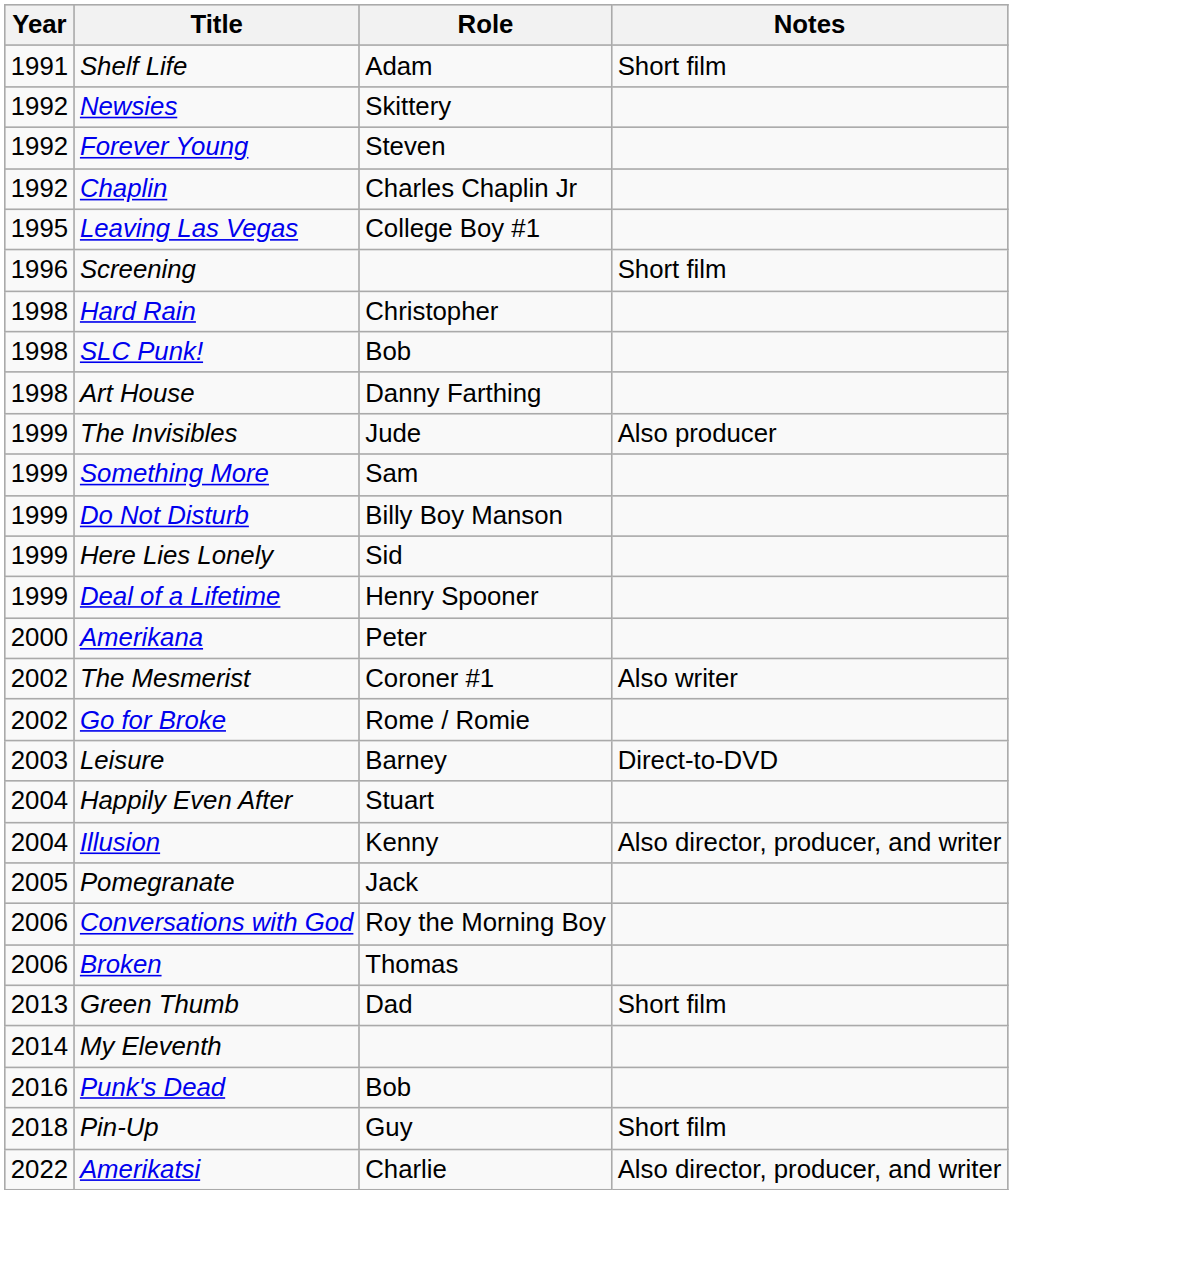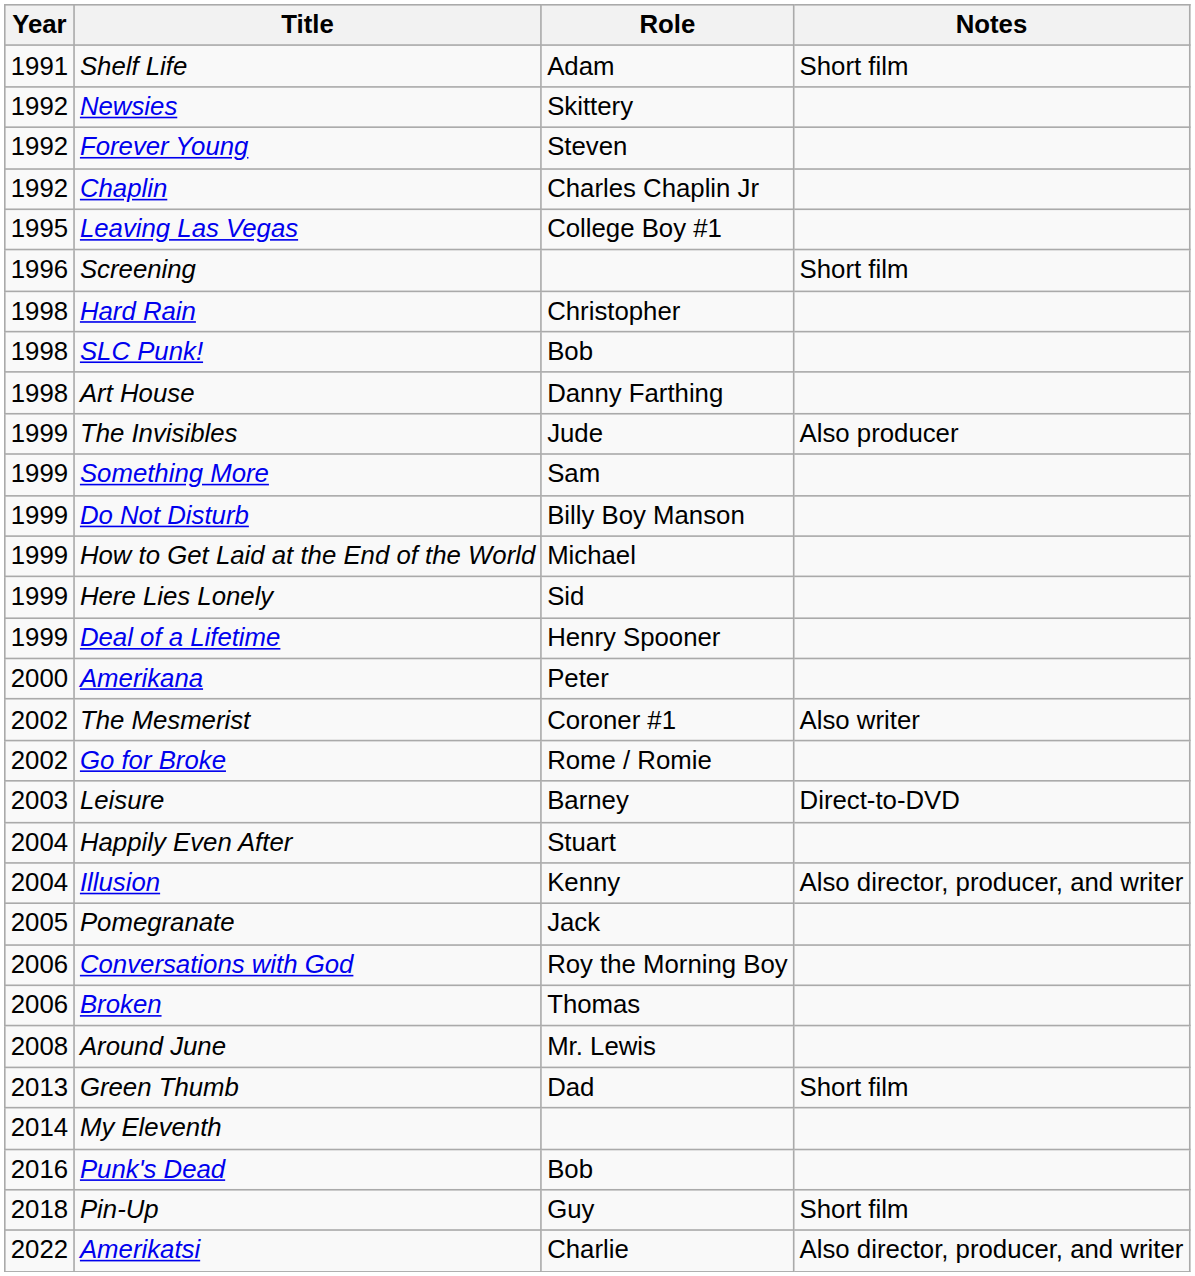+ row: 1999 | How to Get Laid at the End of the World | Michael
+ row: 2008 | Around June | Mr. Lewis
